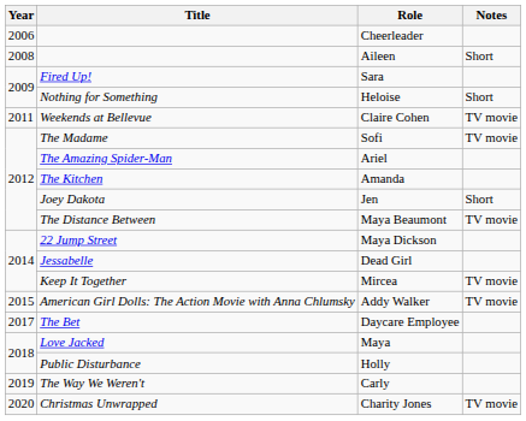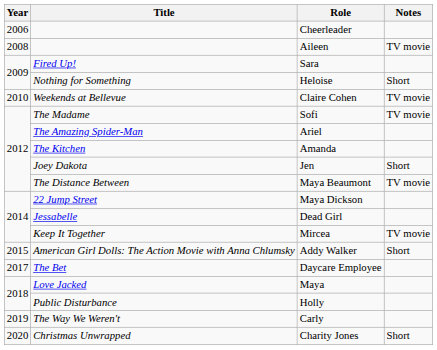Aileen | Notes: Short -> TV movie
Claire Cohen | Year: 2011 -> 2010
Addy Walker | Notes: TV movie -> Short
Charity Jones | Notes: TV movie -> Short
